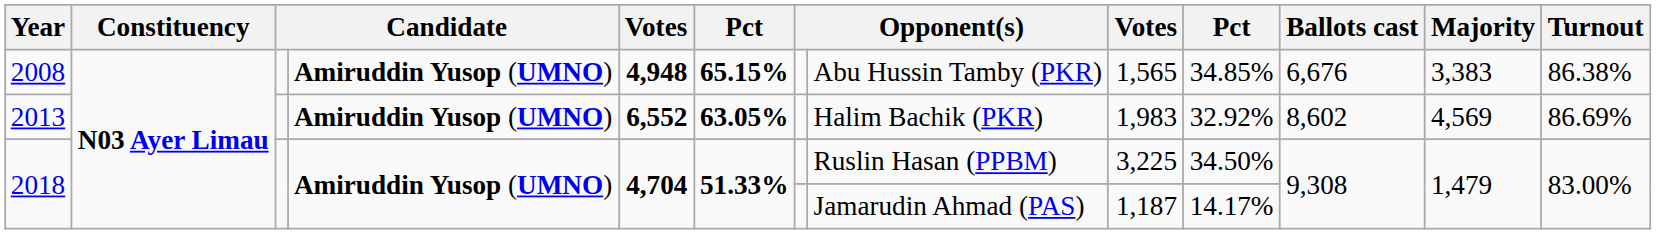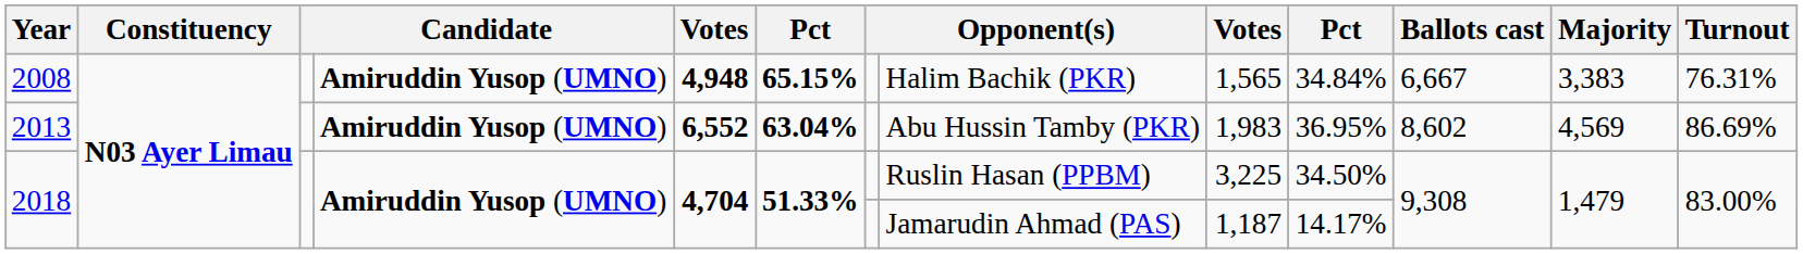2008 | column 8: Abu Hussin Tamby (PKR) -> Halim Bachik (PKR)
2008 | column 10: 34.85% -> 34.84%
2008 | Ballots cast: 6,676 -> 6,667
2008 | Turnout: 86.38% -> 76.31%
2013 | column 6: 63.05% -> 63.04%
2013 | column 8: Halim Bachik (PKR) -> Abu Hussin Tamby (PKR)
2013 | column 10: 32.92% -> 36.95%
